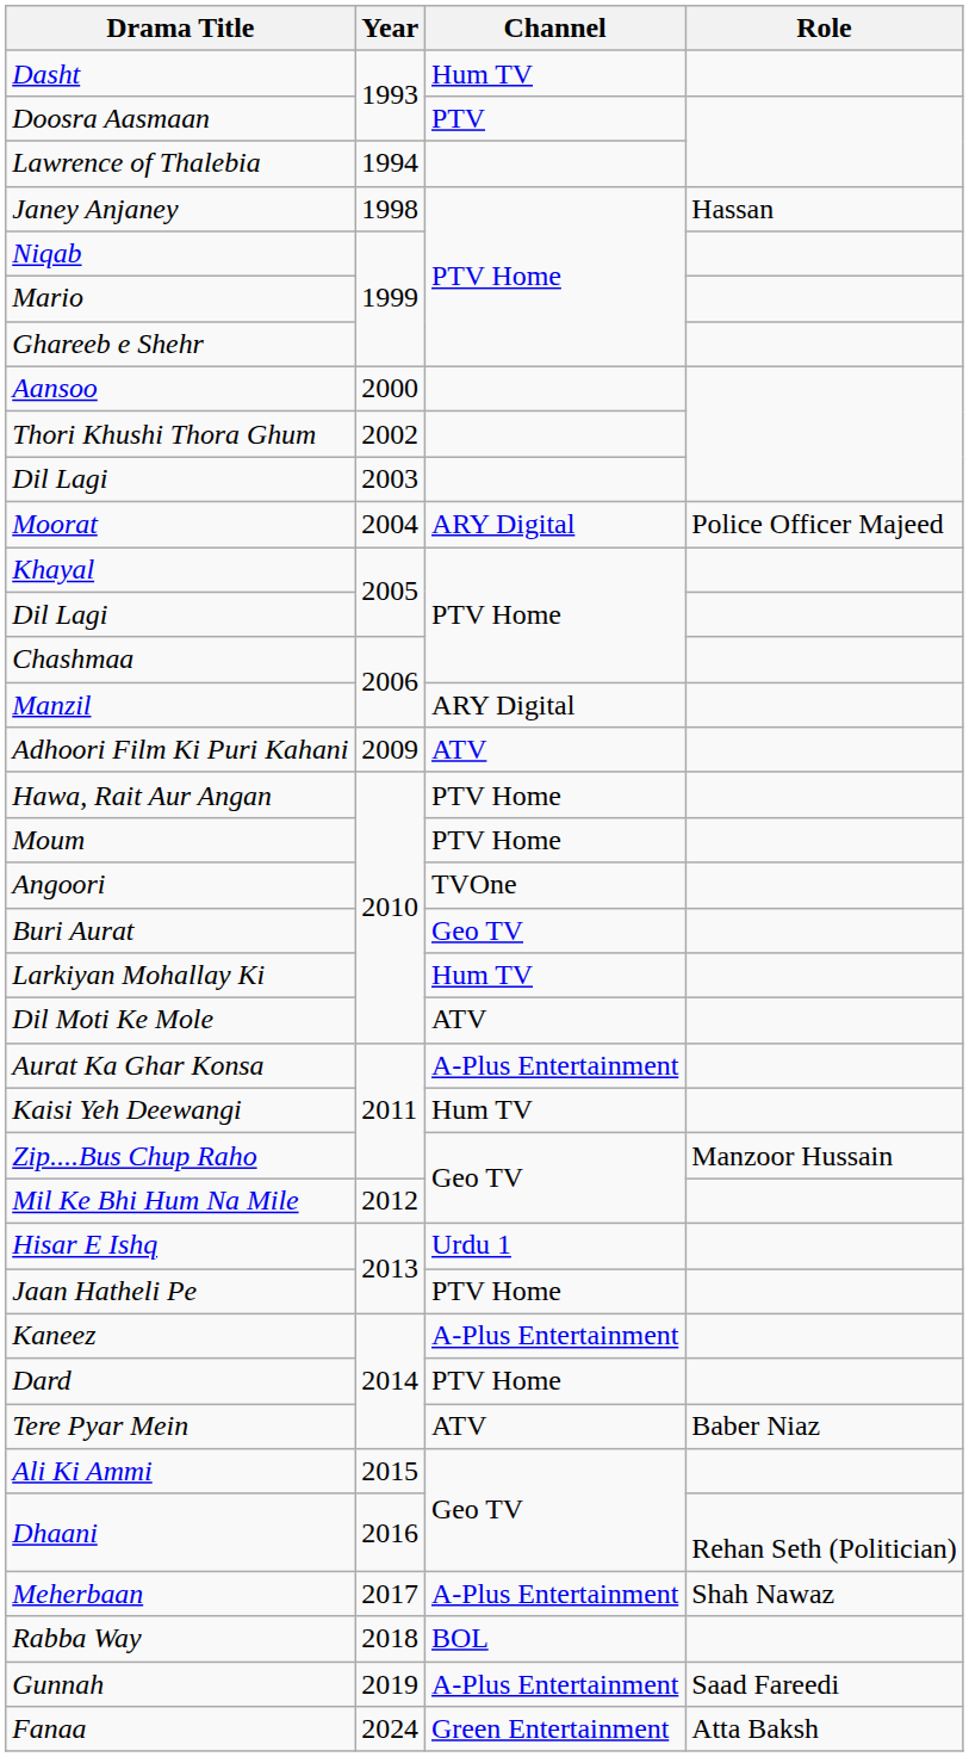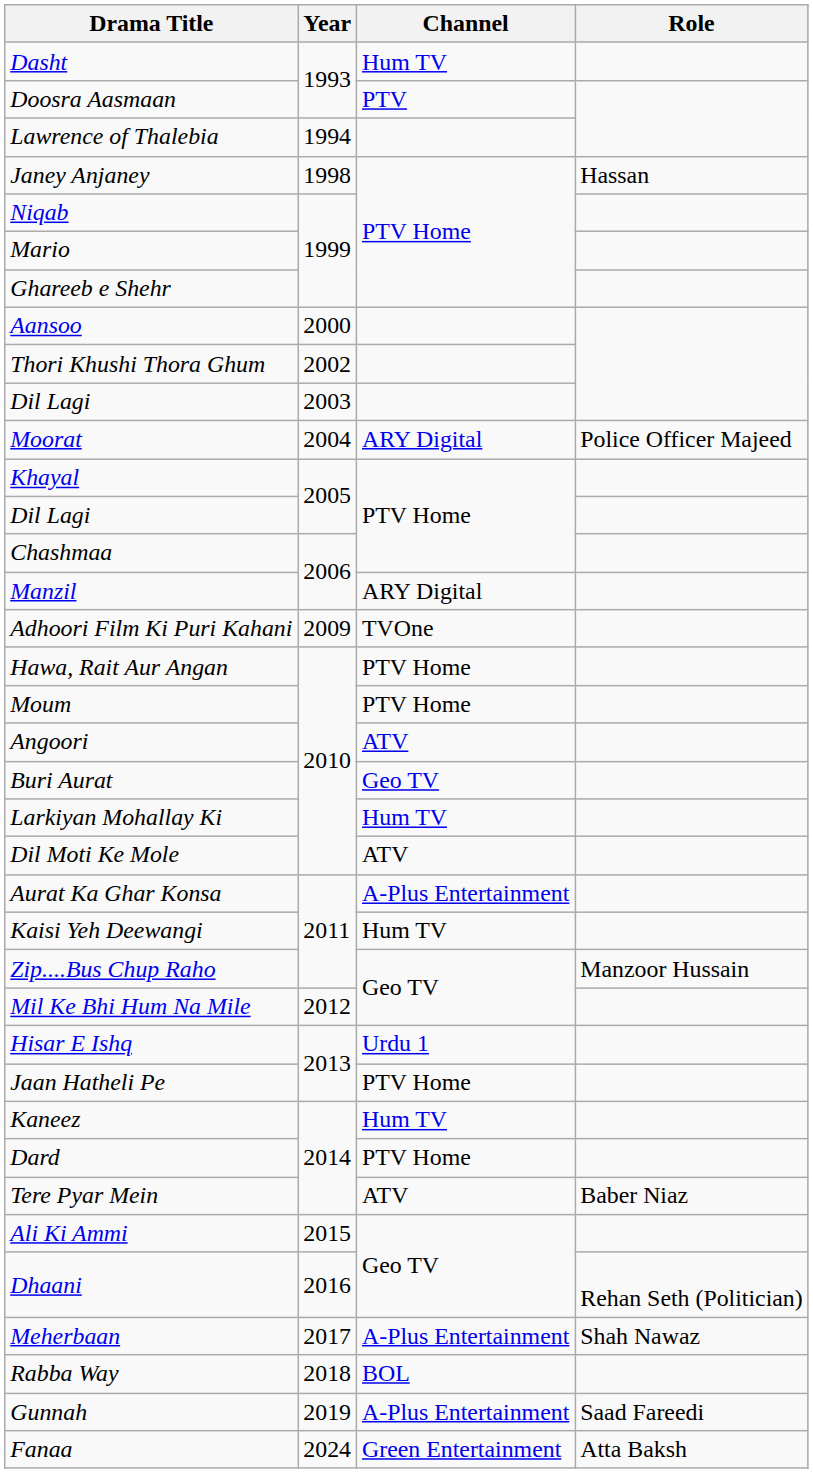Adhoori Film Ki Puri Kahani | Channel: ATV -> TVOne
Angoori | Channel: TVOne -> ATV
Kaneez | Channel: A-Plus Entertainment -> Hum TV
